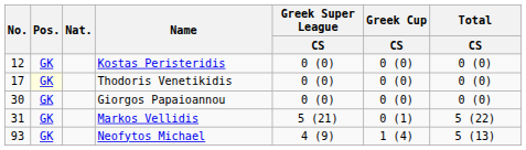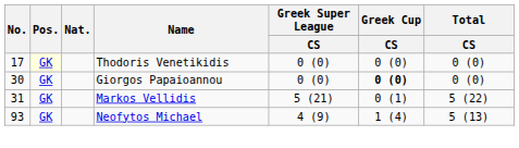- row: 12 | GK | Kostas Peristeridis | 0 (0) | 0 (0) | 0 (0)
Giorgos Papaioannou | Greek Cup / CS: normal -> bold
